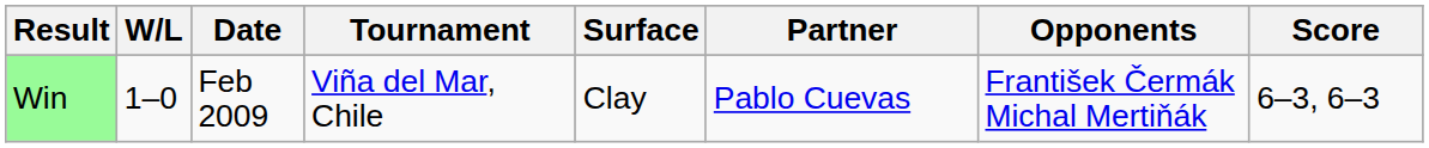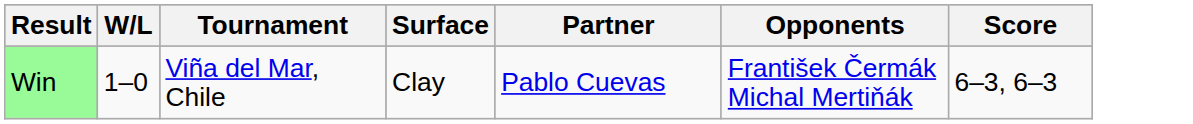- column: Date | Feb 2009
